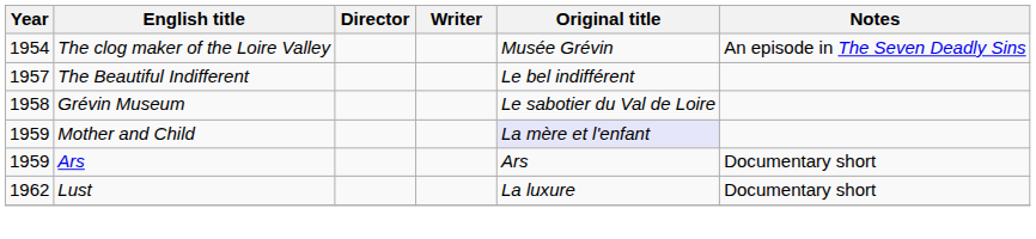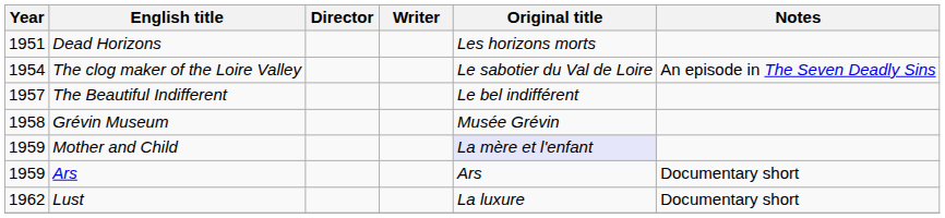+ row: 1951 | Dead Horizons | Les horizons morts
The clog maker of the Loire Valley | Original title: Musée Grévin -> Le sabotier du Val de Loire
Grévin Museum | Original title: Le sabotier du Val de Loire -> Musée Grévin
